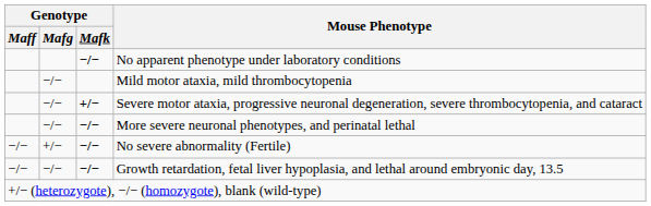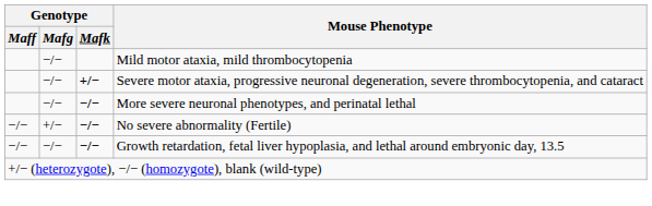- row: −/− | No apparent phenotype under laboratory conditions
